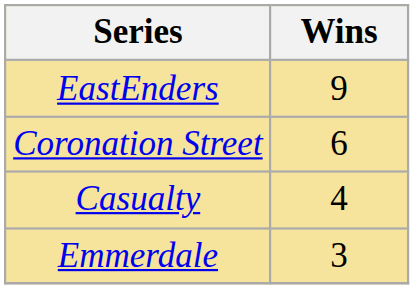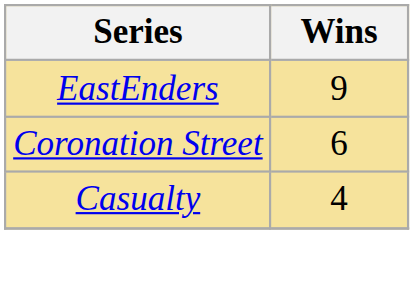- row: Emmerdale | 3
